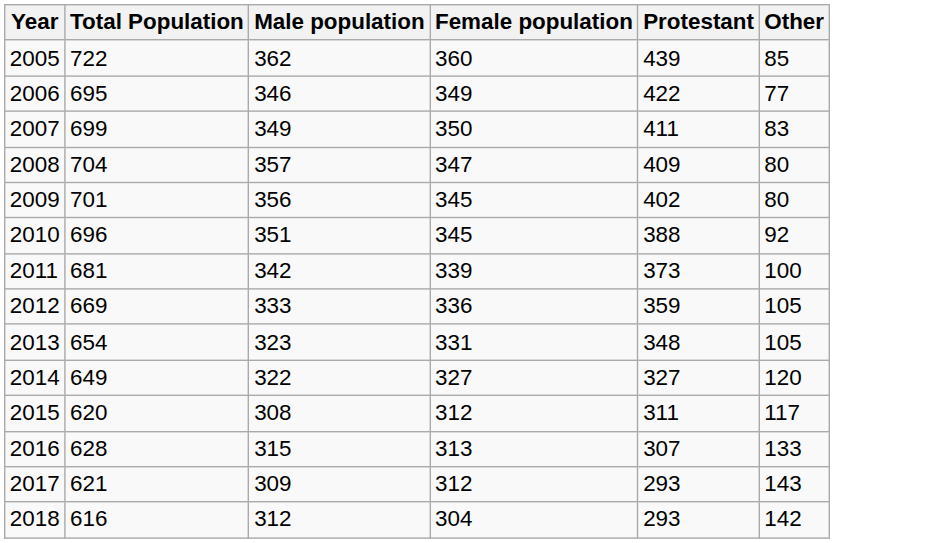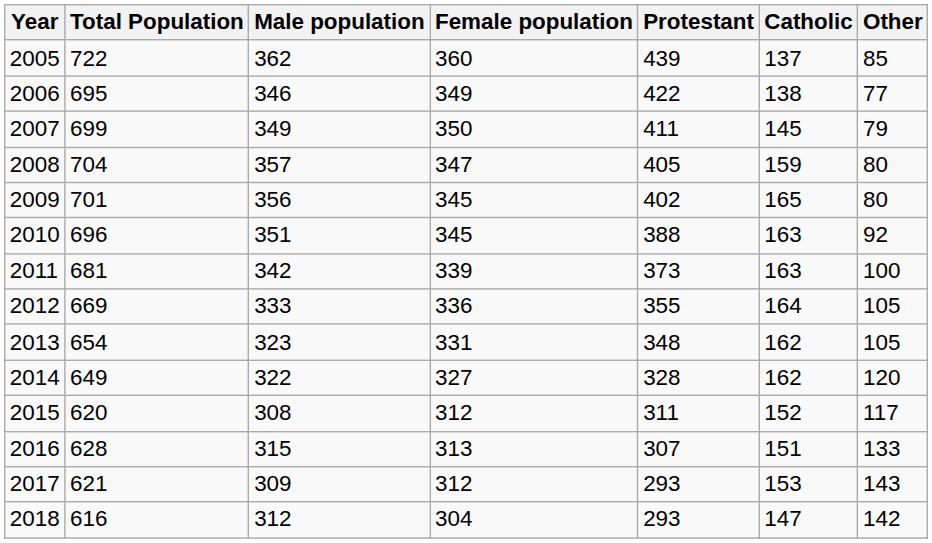+ column: Catholic | 137 | 138 | 145 | 159 | 165 | 163 | 163 | 164 | 162 | 162 | 152 | 151 | 153 | 147
2007 | Other: 83 -> 79
2008 | Protestant: 409 -> 405
2012 | Protestant: 359 -> 355
2014 | Protestant: 327 -> 328
